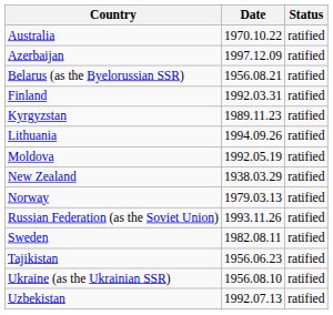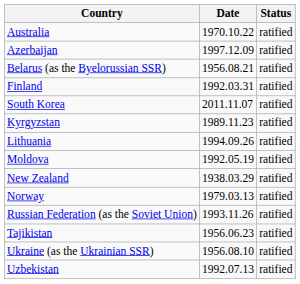+ row: South Korea | 2011.11.07 | ratified
- row: Sweden | 1982.08.11 | ratified
